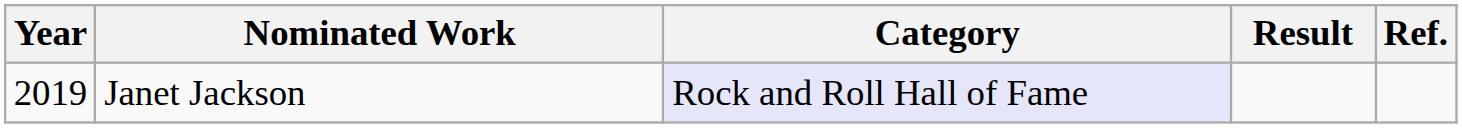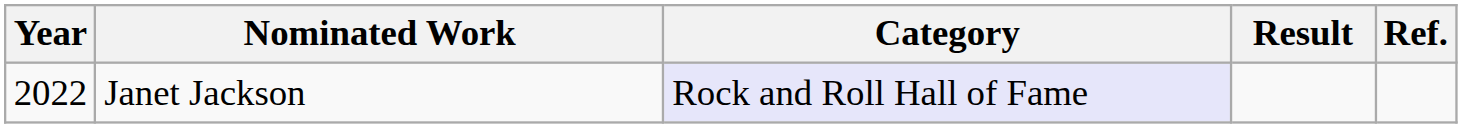Janet Jackson | Year: 2019 -> 2022
